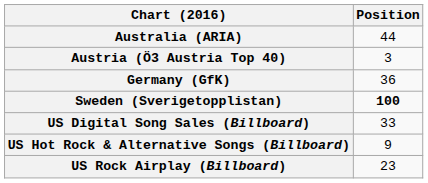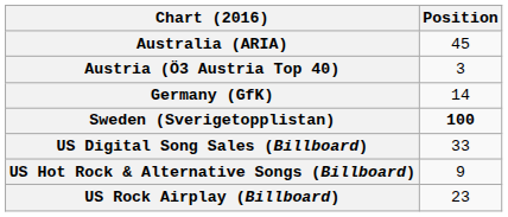Australia (ARIA) | Position: 44 -> 45
Germany (GfK) | Position: 36 -> 14
